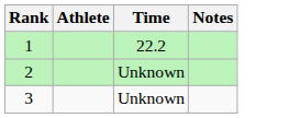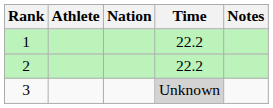+ column: Nation
2 | Time: Unknown -> 22.2
3 | Time: no background -> lightgrey background
